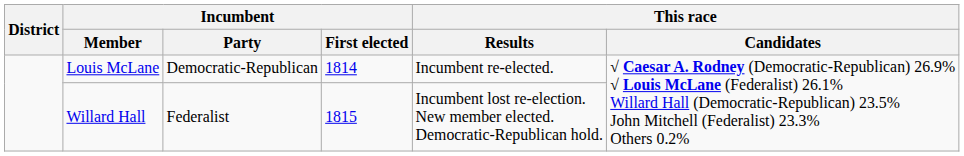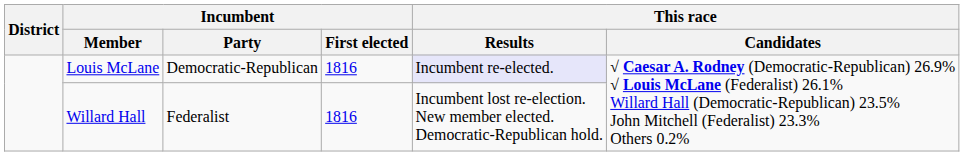Louis McLane | Incumbent / First elected: 1814 -> 1816
Louis McLane | This race / Results: no background -> lavender background
Willard Hall | Incumbent / First elected: 1815 -> 1816
